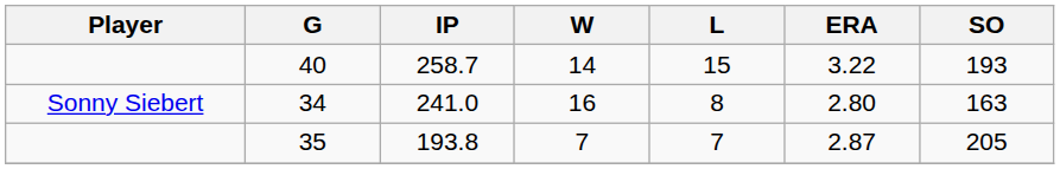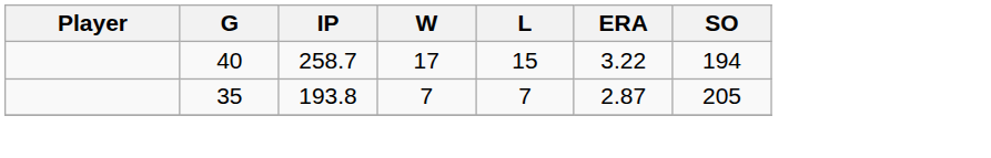40 | W: 14 -> 17
40 | SO: 193 -> 194
- row: Sonny Siebert | 34 | 241.0 | 16 | 8 | 2.80 | 163
